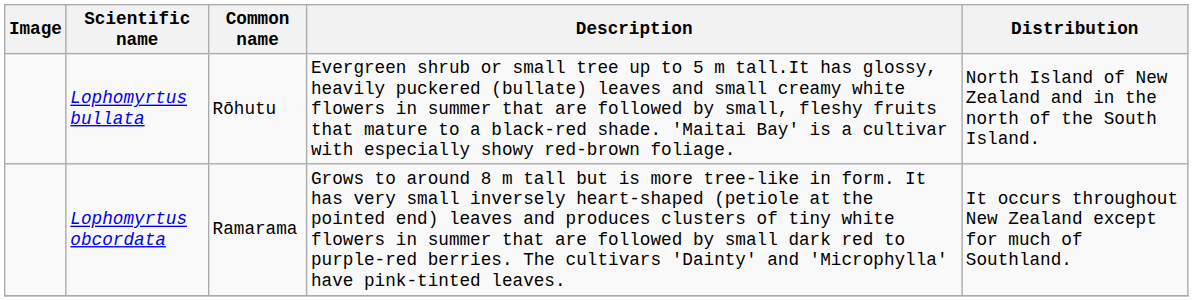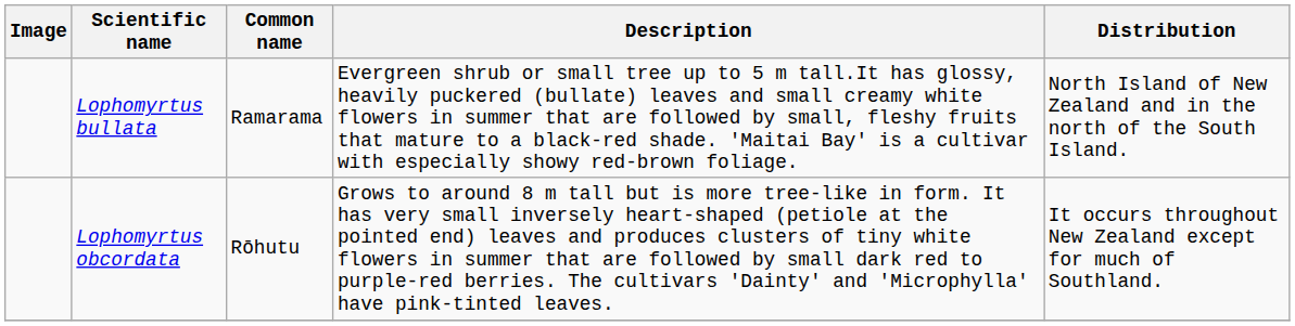Lophomyrtus bullata | Common name: Rōhutu -> Ramarama
Lophomyrtus obcordata | Common name: Ramarama -> Rōhutu
